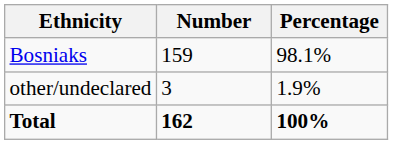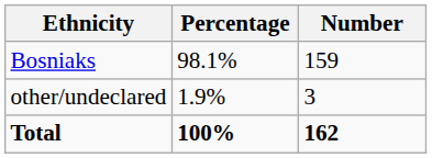columns swapped: Number <-> Percentage
